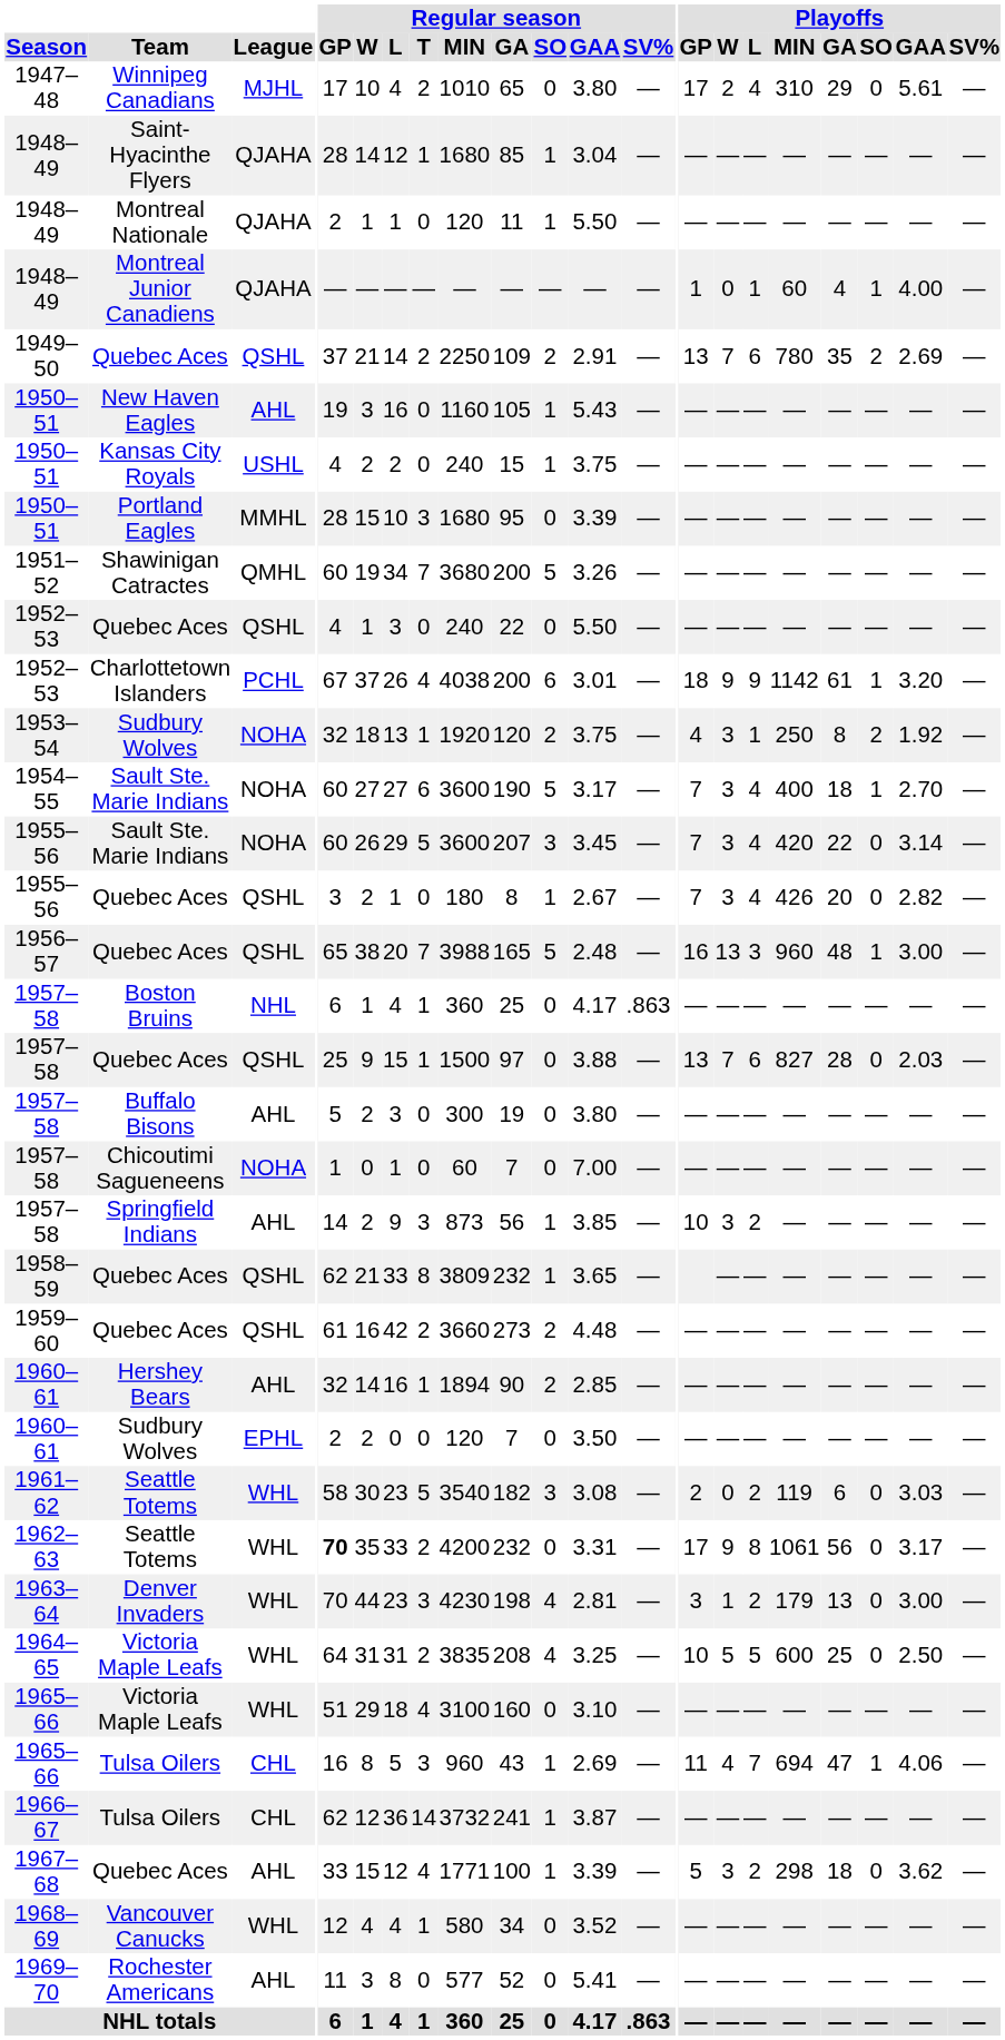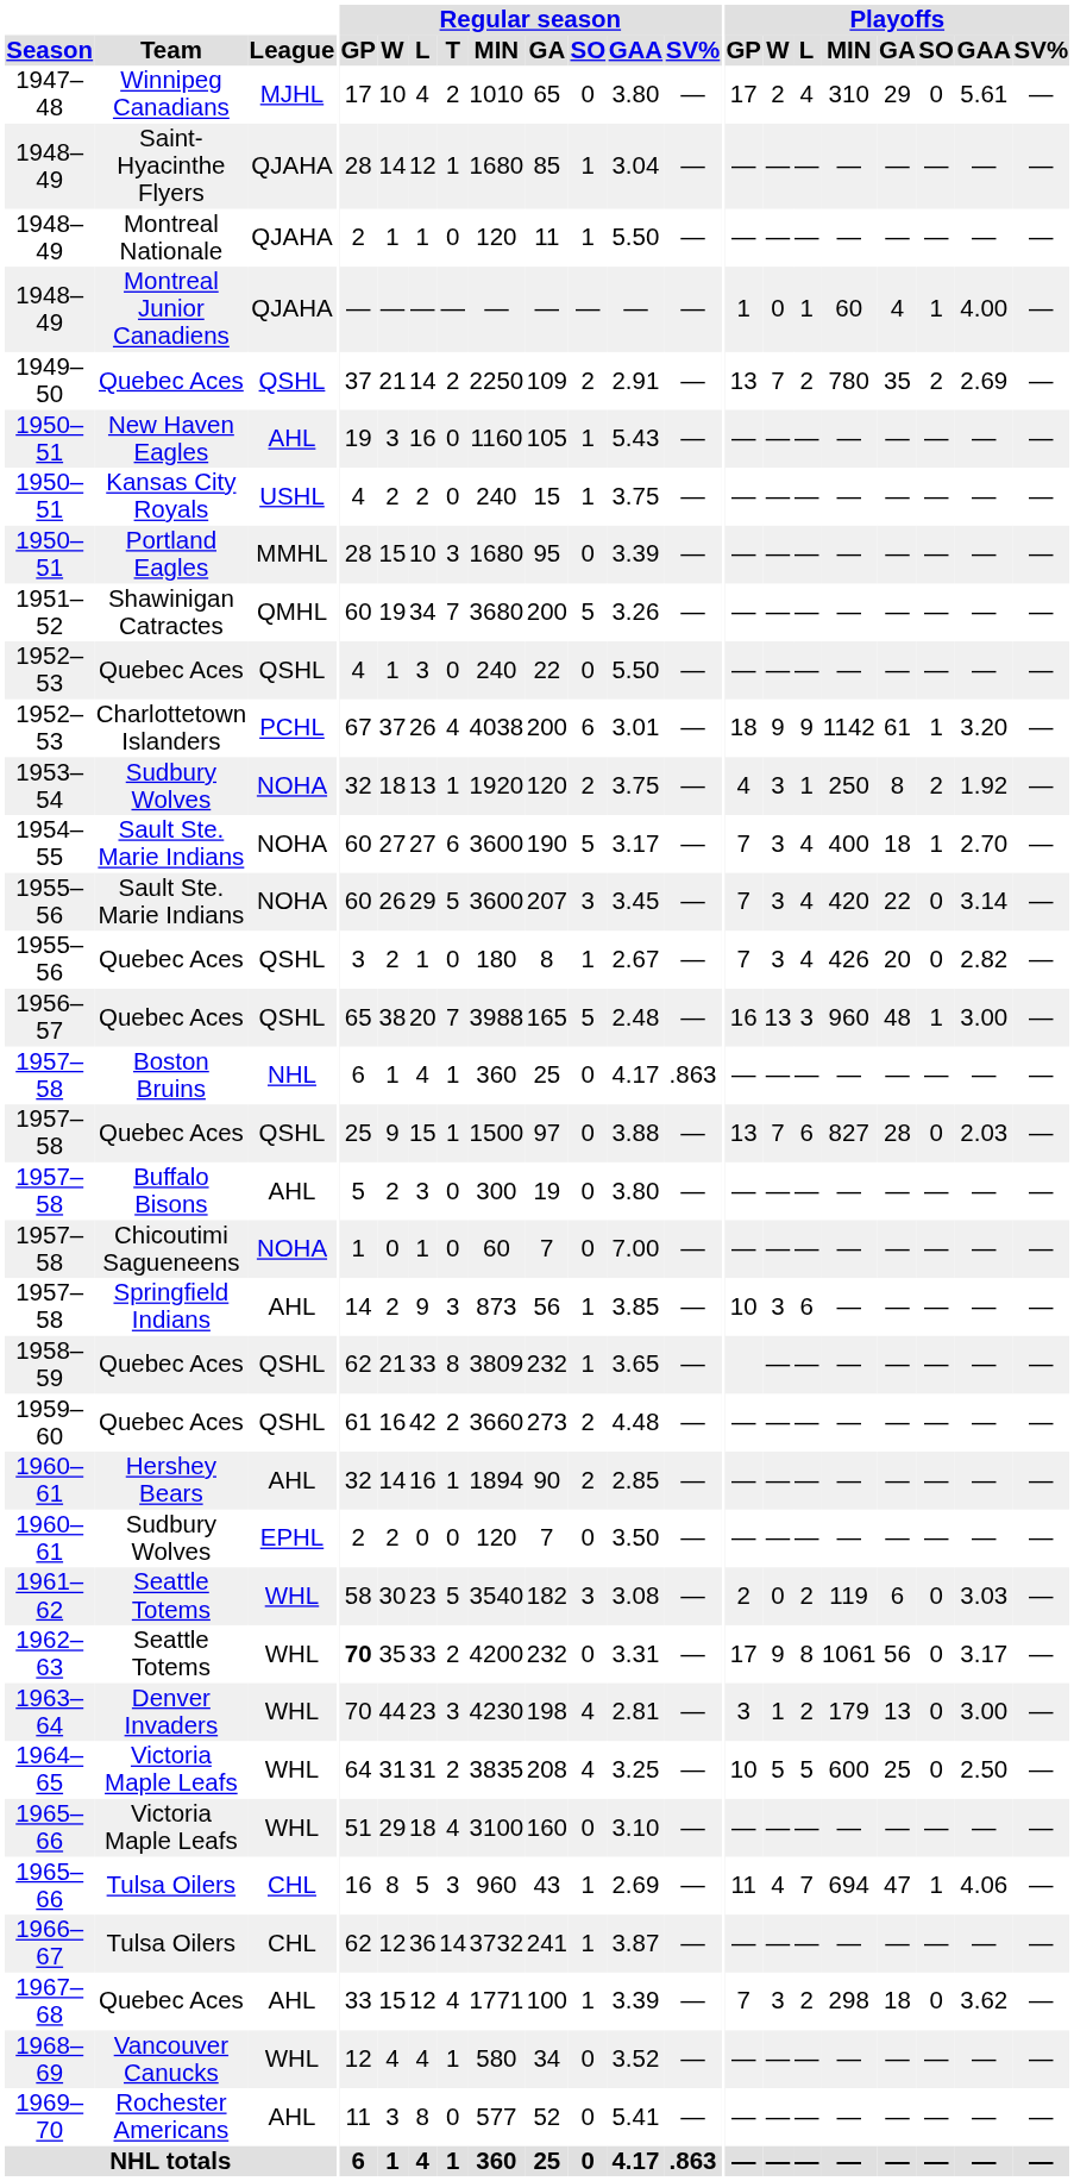1949–50 | Playoffs / L: 6 -> 2
1957–58 / Springfield Indians | Playoffs / L: 2 -> 6
1967–68 | Playoffs / GP: 5 -> 7
